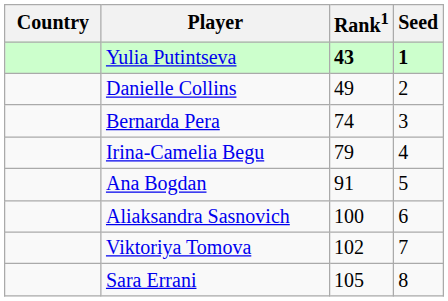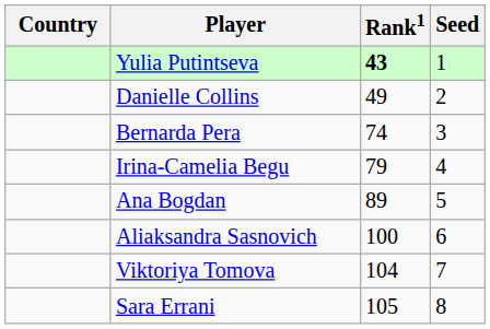Yulia Putintseva | Seed: bold -> normal
Ana Bogdan | Rank1: 91 -> 89
Viktoriya Tomova | Rank1: 102 -> 104
